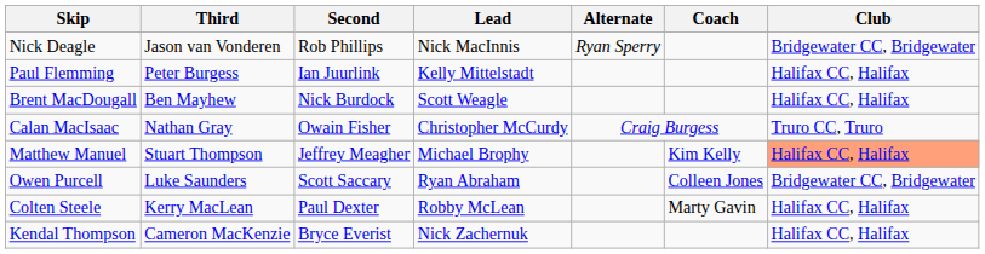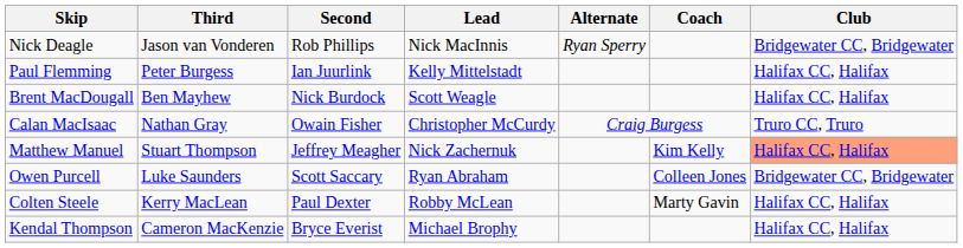Matthew Manuel | Lead: Michael Brophy -> Nick Zachernuk
Kendal Thompson | Lead: Nick Zachernuk -> Michael Brophy
